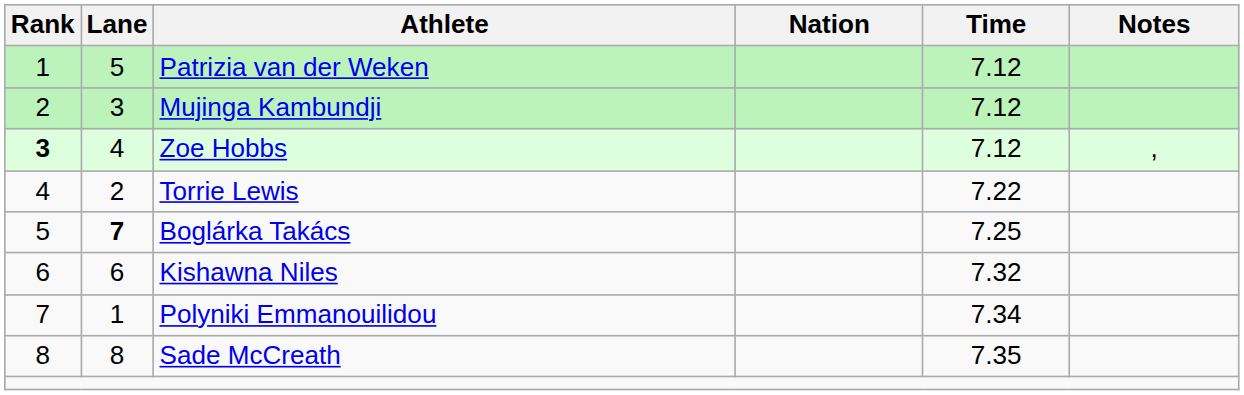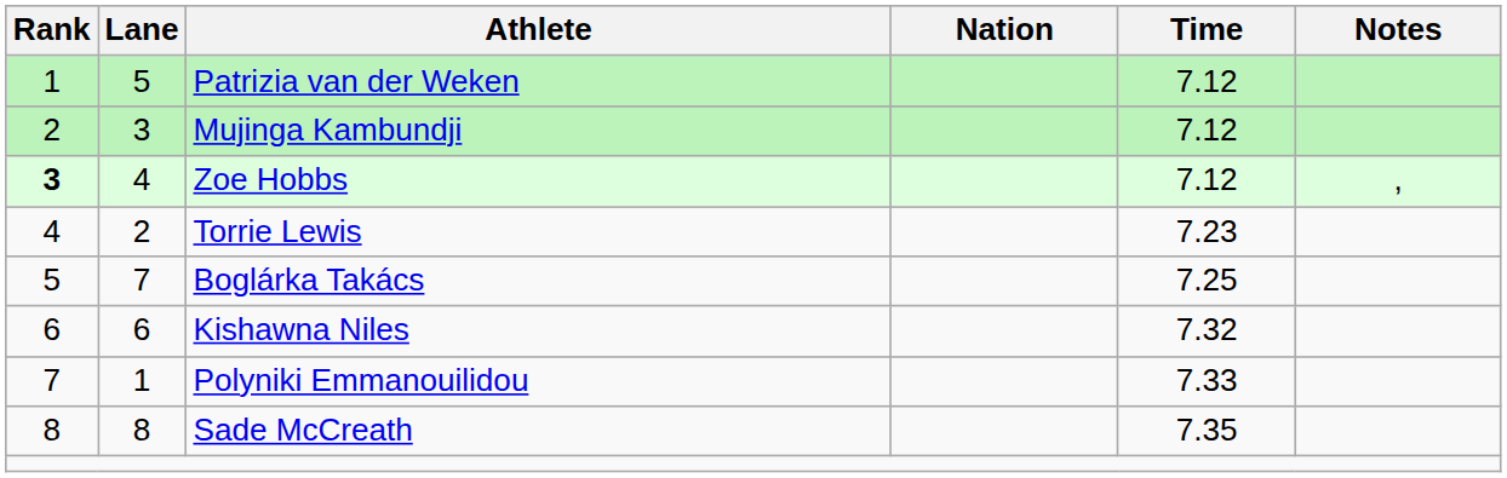Torrie Lewis | Time: 7.22 -> 7.23
Boglárka Takács | Lane: bold -> normal
Polyniki Emmanouilidou | Time: 7.34 -> 7.33
